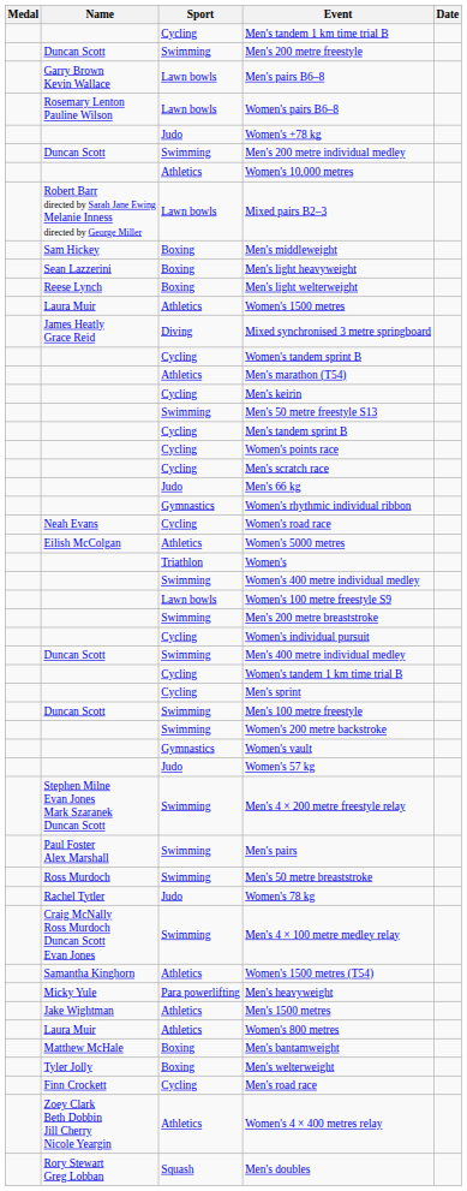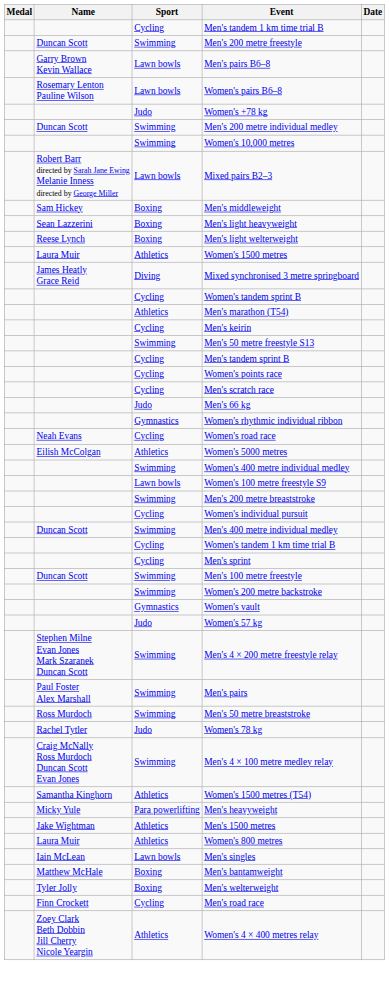Women's 10,000 metres | Sport: Athletics -> Swimming
- row: Triathlon | Women's
+ row: Iain McLean | Lawn bowls | Men's singles
- row: Rory Stewart Greg Lobban | Squash | Men's doubles
